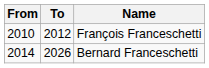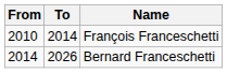François Franceschetti | To: 2012 -> 2014
